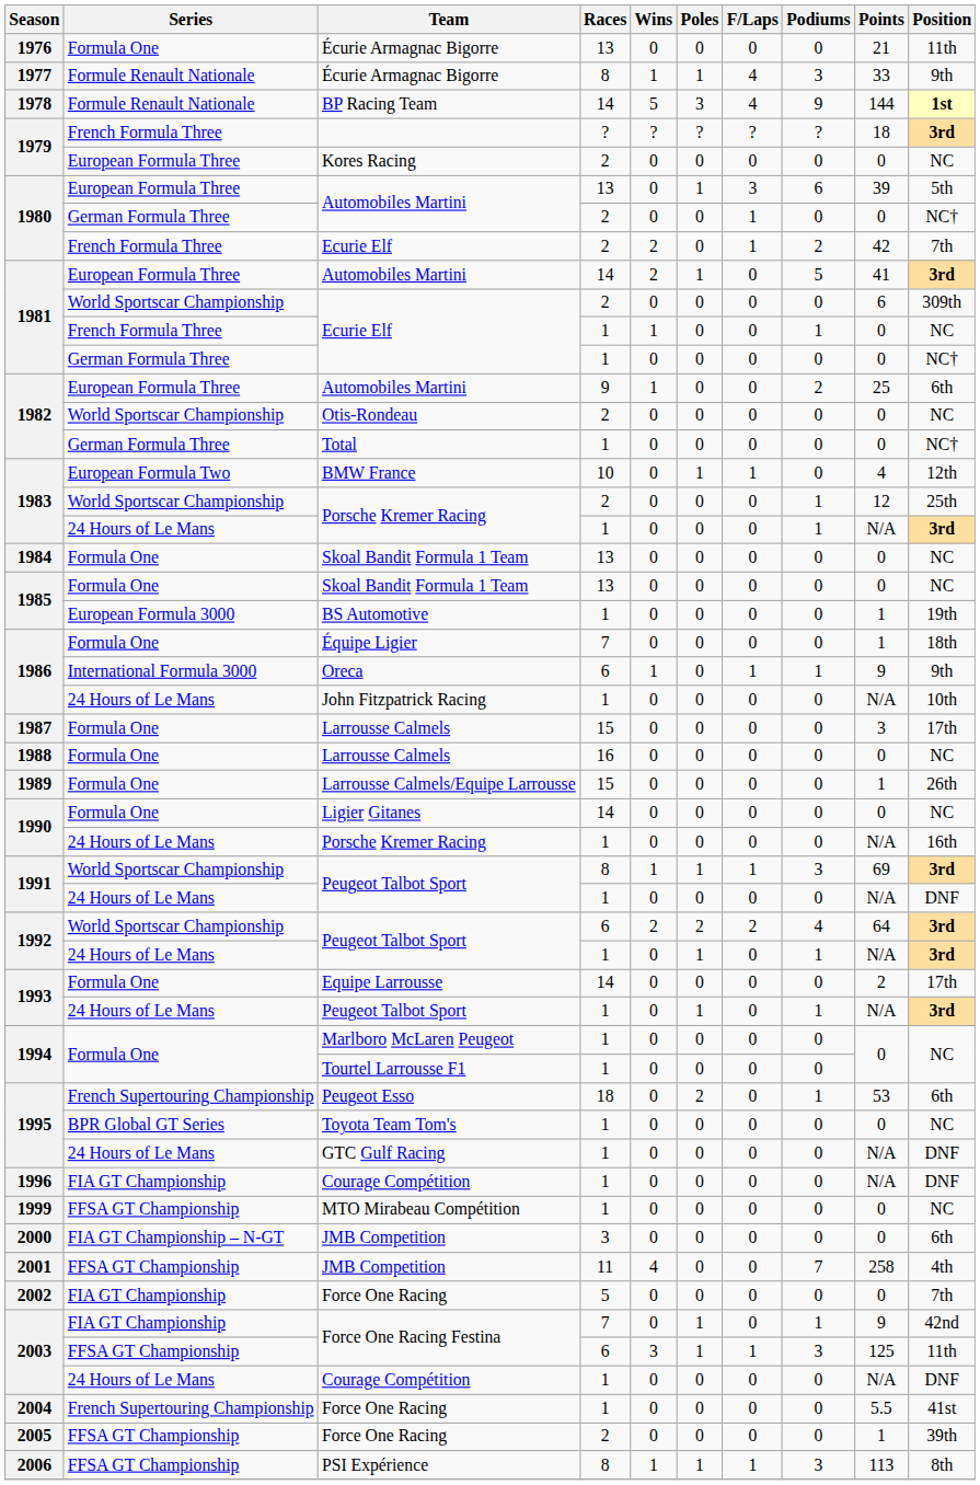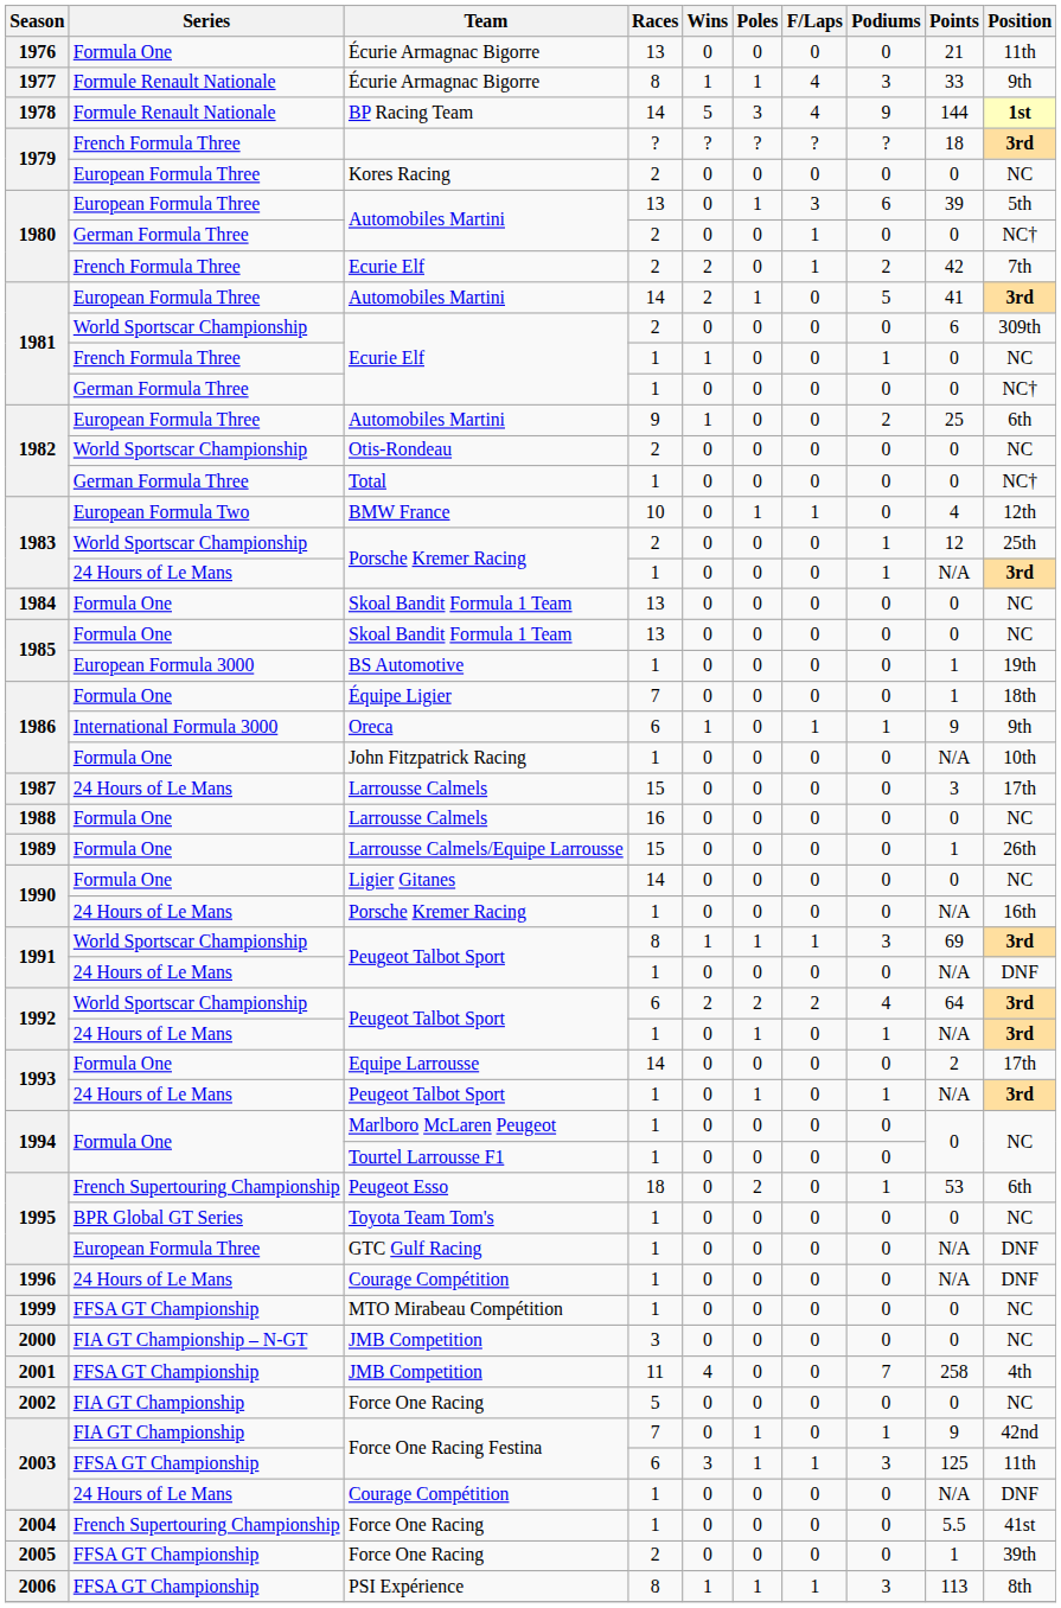John Fitzpatrick Racing | Series: 24 Hours of Le Mans -> Formula One
1987 / Larrousse Calmels | Series: Formula One -> 24 Hours of Le Mans
GTC Gulf Racing | Series: 24 Hours of Le Mans -> European Formula Three
1996 / Courage Compétition | Series: FIA GT Championship -> 24 Hours of Le Mans
2000 / JMB Competition | Position: 6th -> NC
2002 / Force One Racing | Position: 7th -> NC
